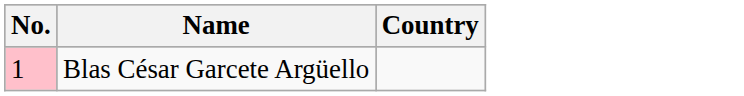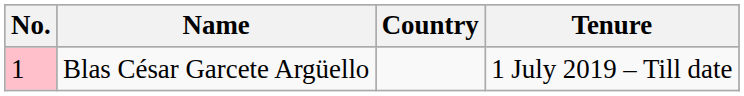+ column: Tenure | 1 July 2019 – Till date
